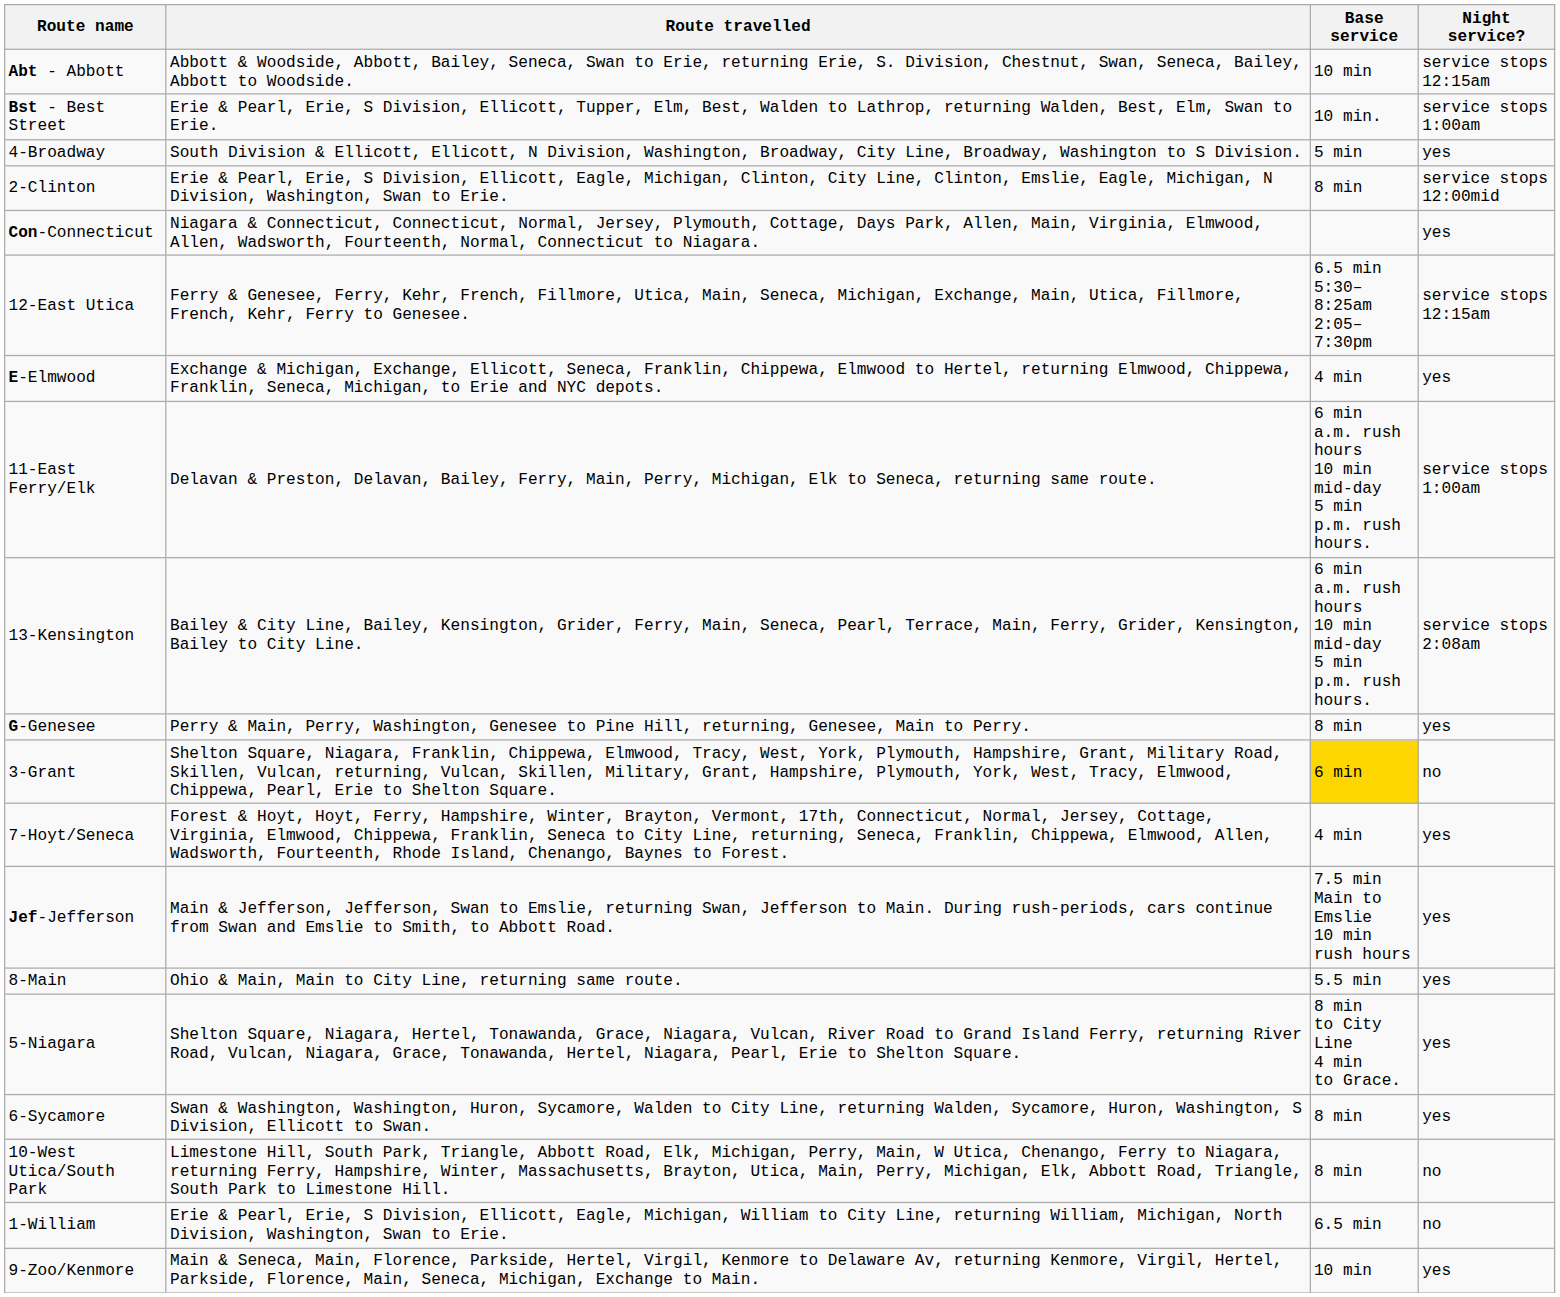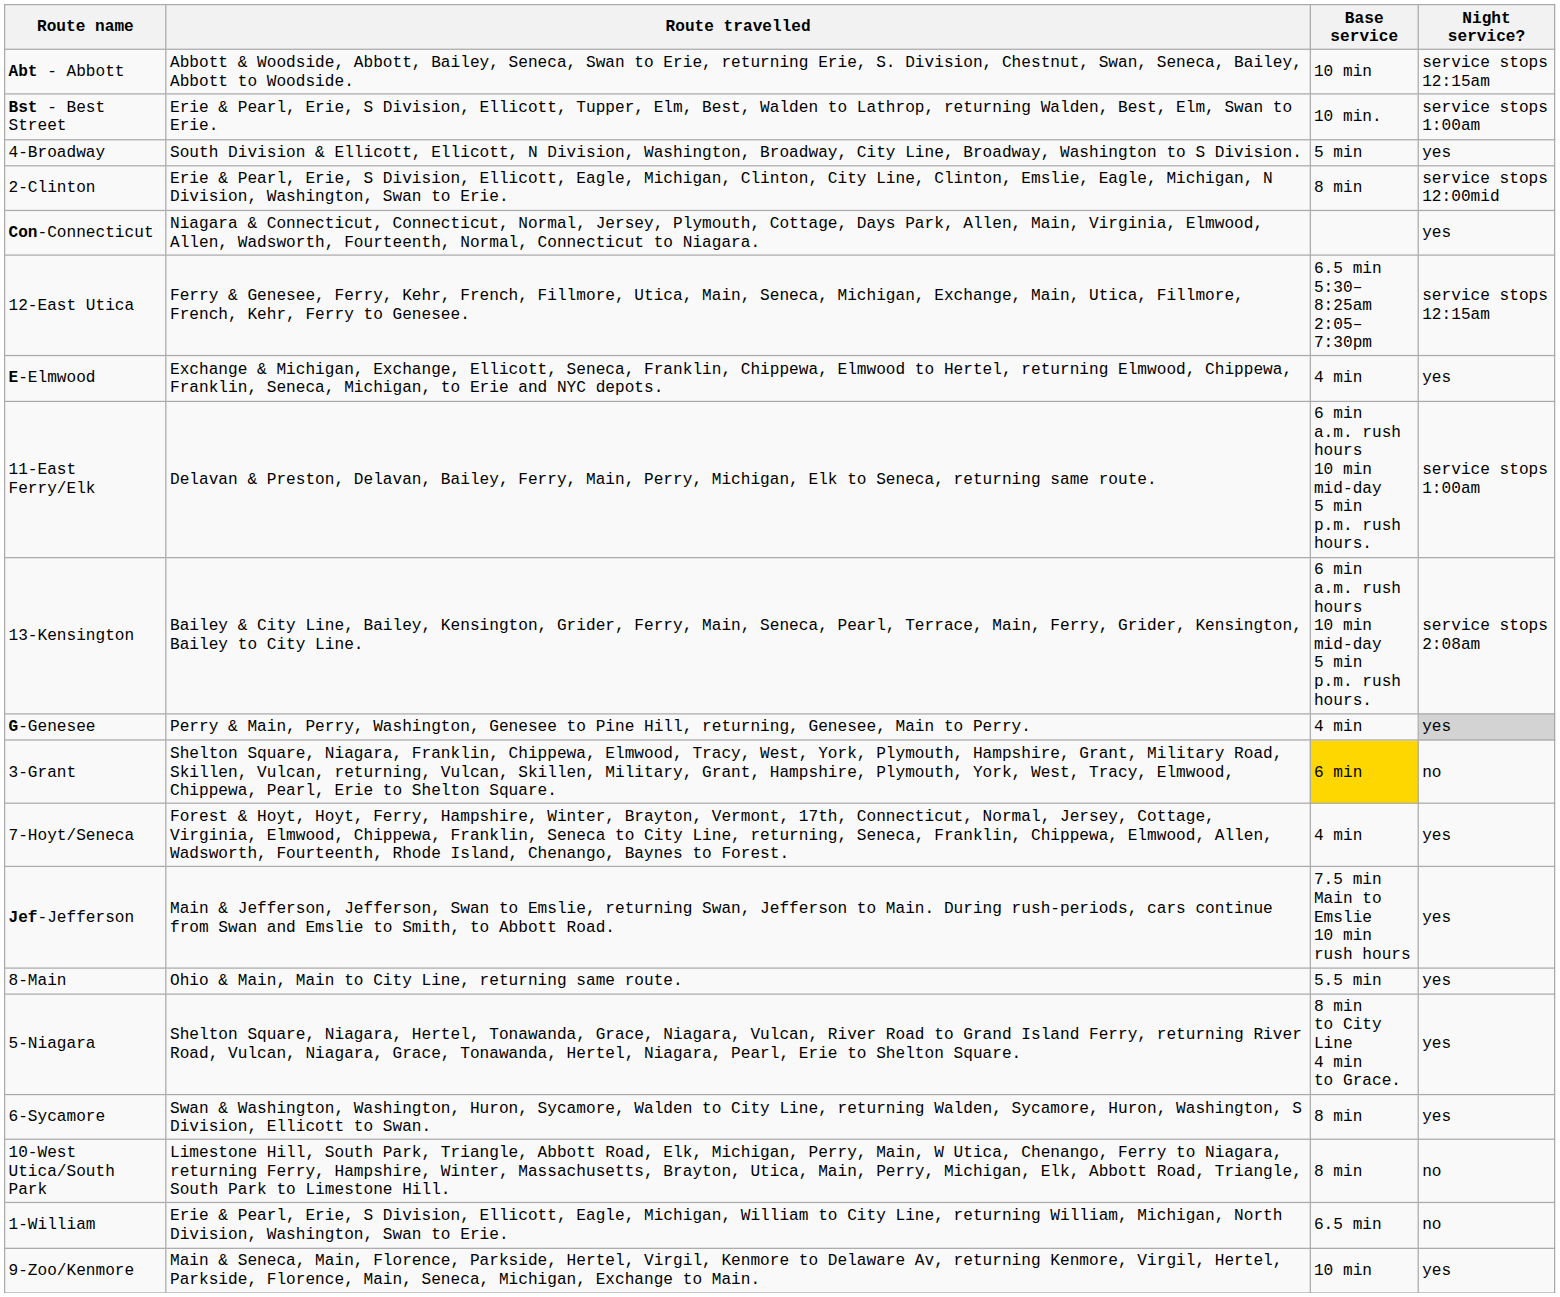G-Genesee | Base service: 8 min -> 4 min
G-Genesee | Night service?: no background -> lightgrey background
